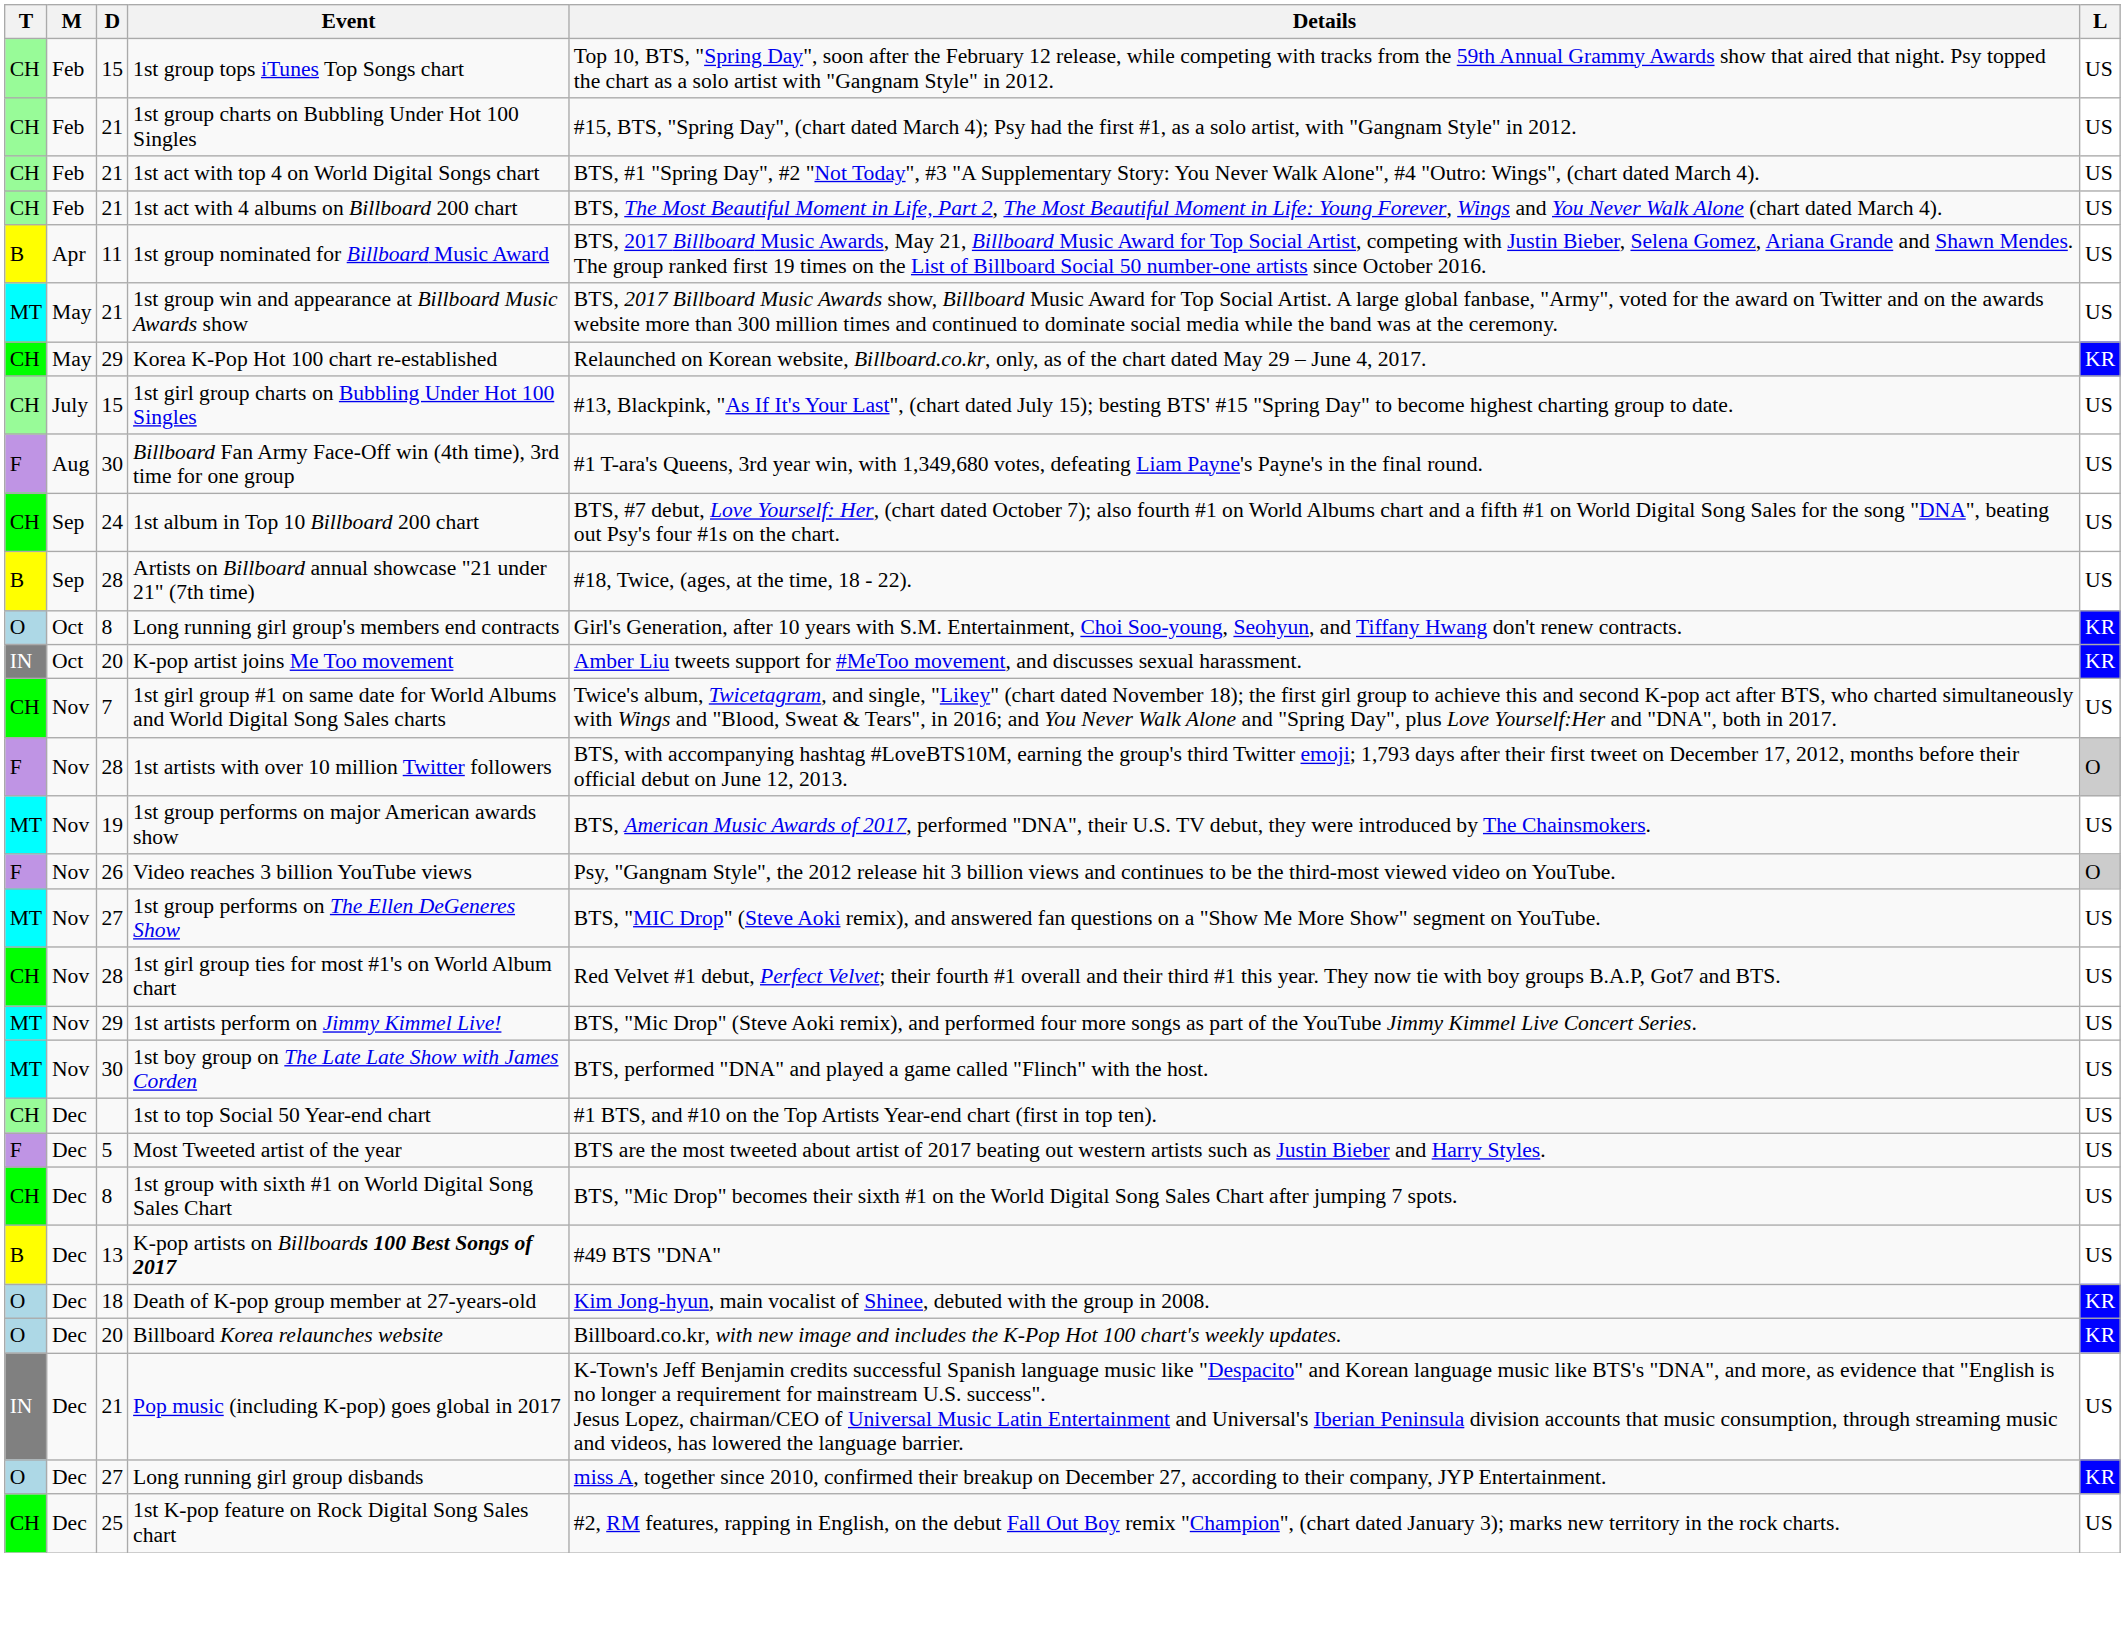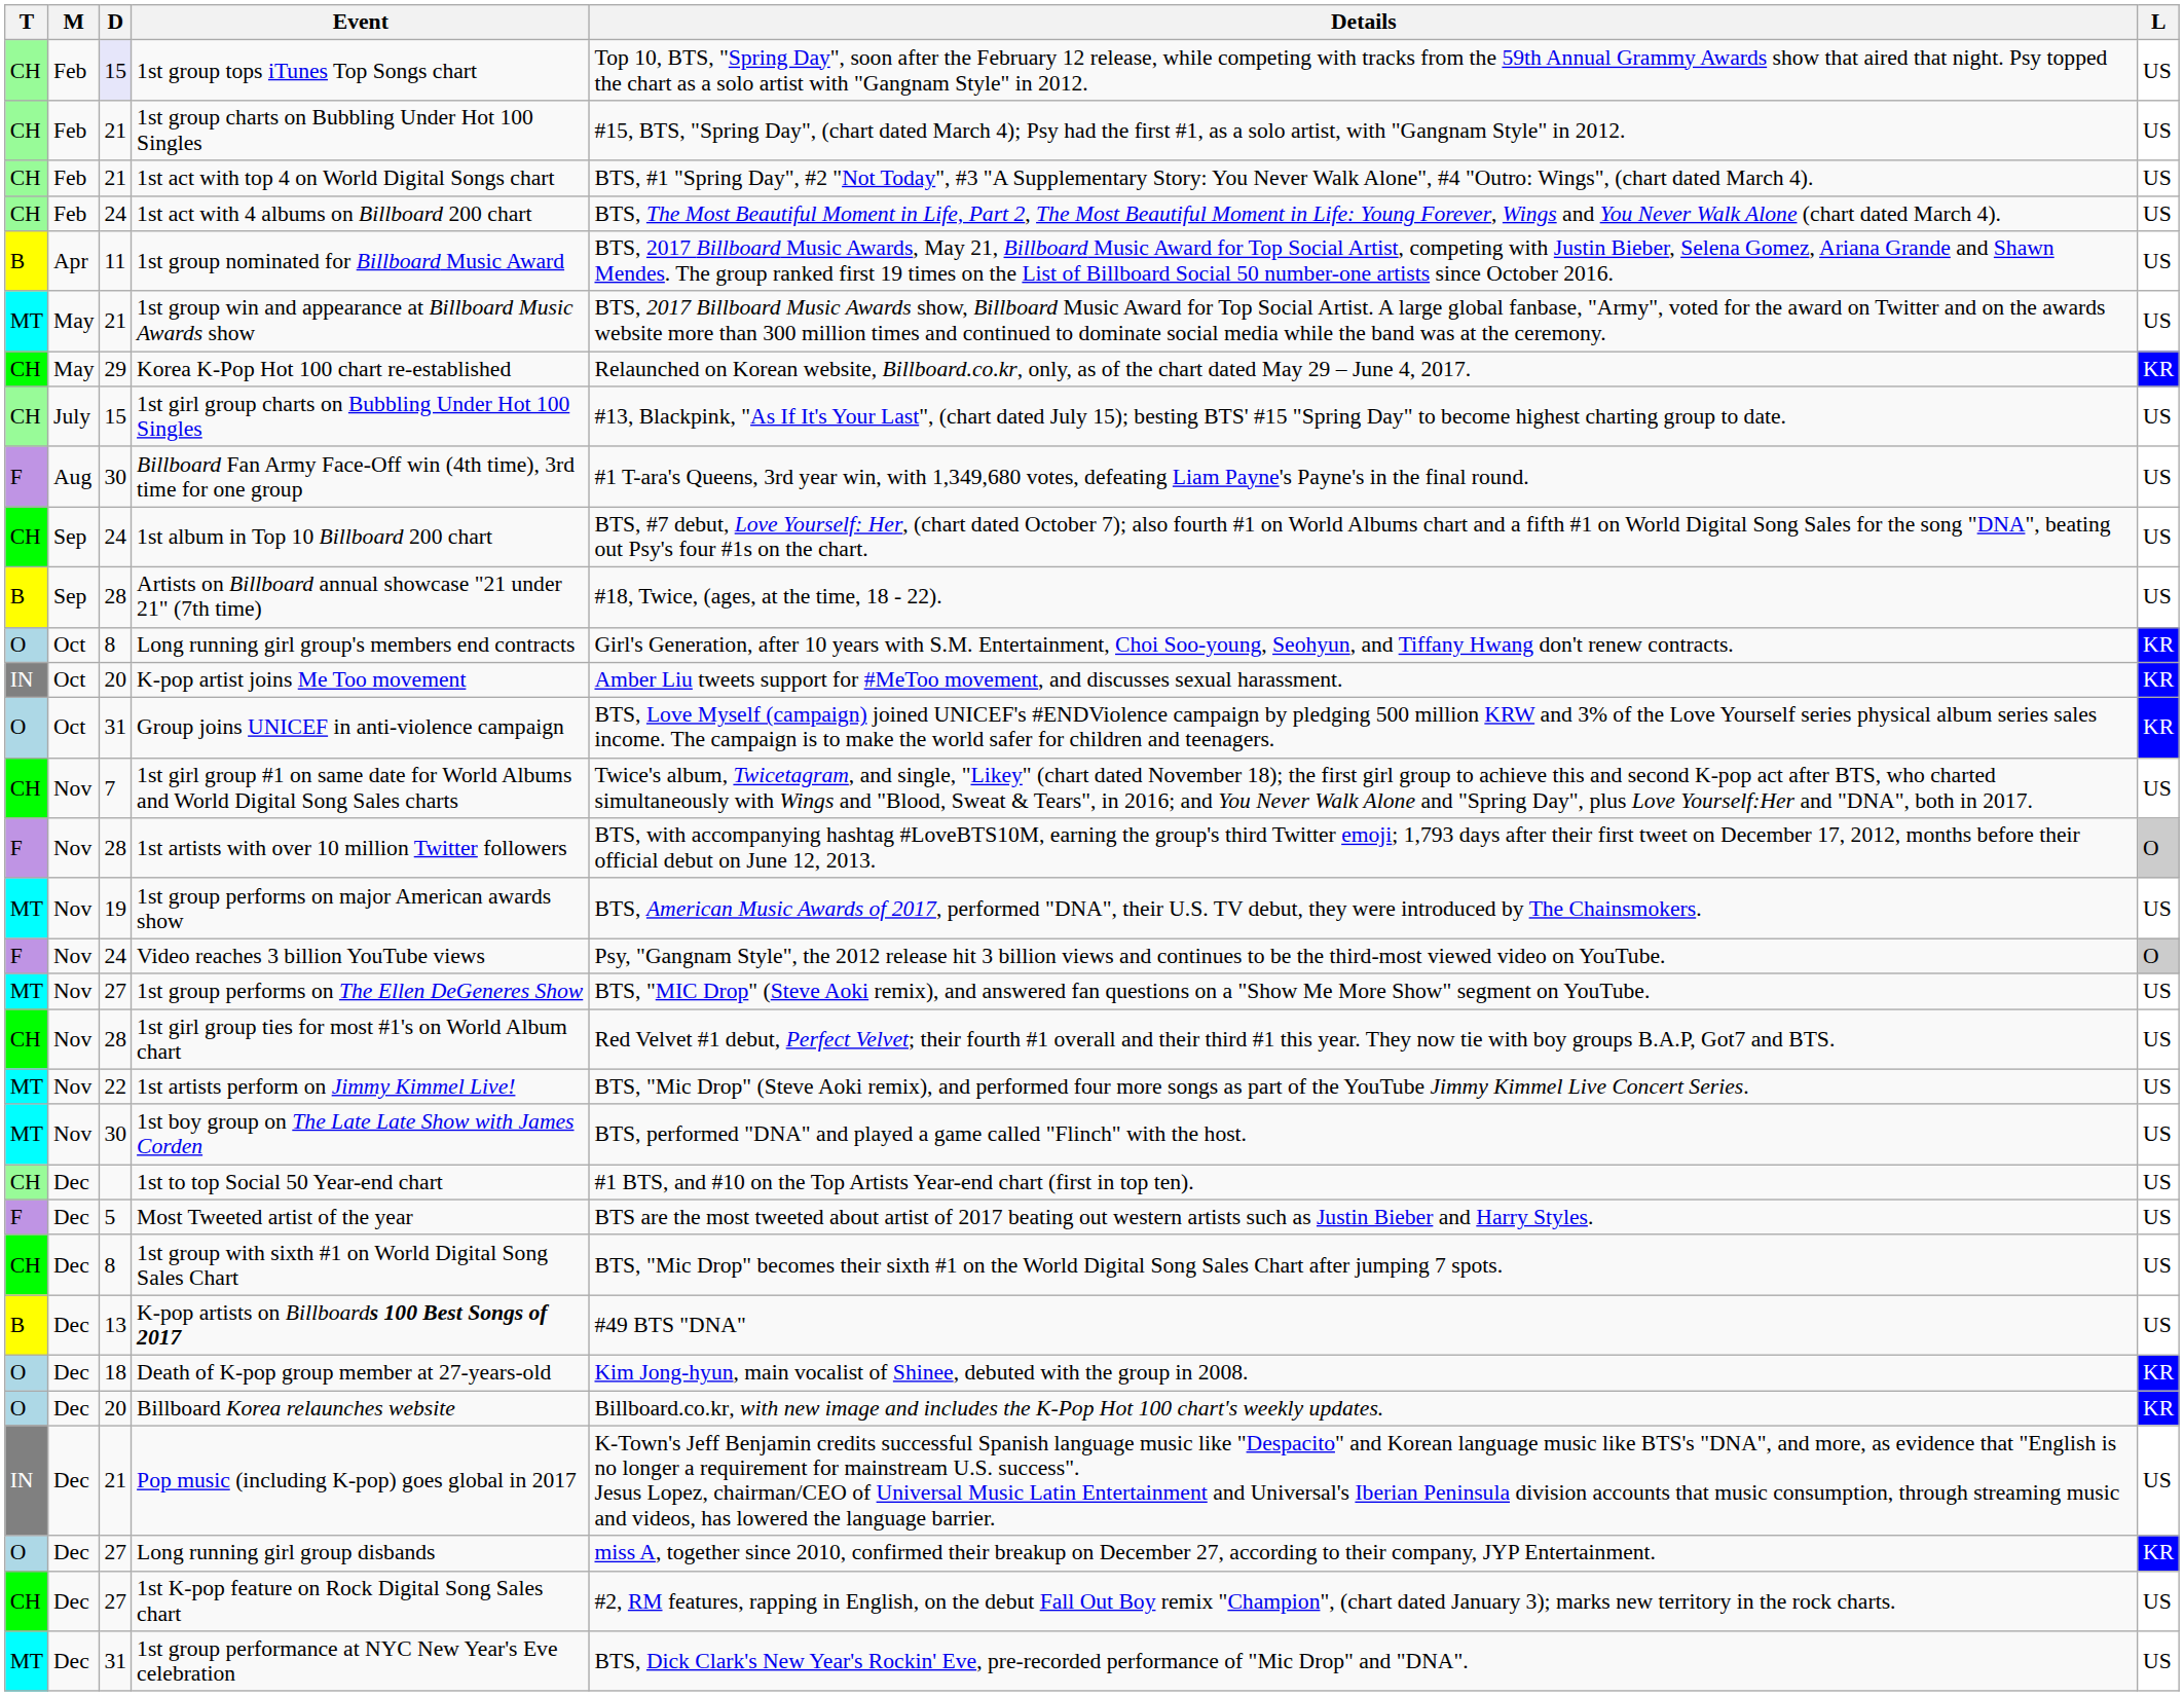1st group tops iTunes Top Songs chart | D: no background -> lavender background
1st act with 4 albums on Billboard 200 chart | D: 21 -> 24
+ row: O | Oct | 31 | Group joins UNICEF in anti-violence campaign | BTS, Love Myself (campaign) joined UNICEF's #ENDViolence campaign by pledging 500 million KRW and 3% of the Love Yourself series physical album series sales income. The campaign is to make the world safer for children and teenagers. | KR
Video reaches 3 billion YouTube views | D: 26 -> 24
1st artists perform on Jimmy Kimmel Live! | D: 29 -> 22
1st K-pop feature on Rock Digital Song Sales chart | D: 25 -> 27
+ row: MT | Dec | 31 | 1st group performance at NYC New Year's Eve celebration | BTS, Dick Clark's New Year's Rockin' Eve, pre-recorded performance of "Mic Drop" and "DNA". | US
